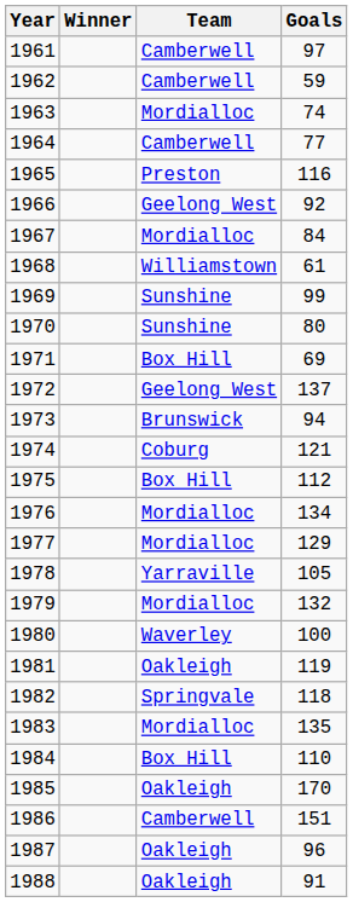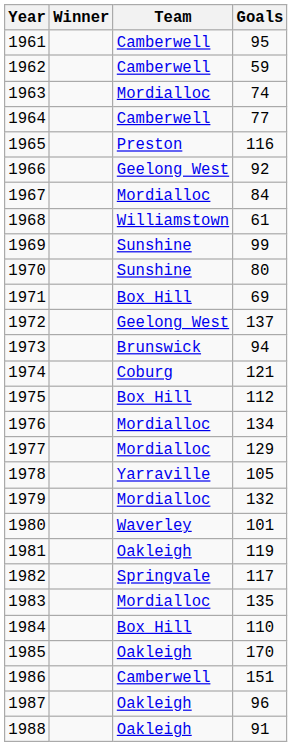1961 | Goals: 97 -> 95
1980 | Goals: 100 -> 101
1982 | Goals: 118 -> 117
